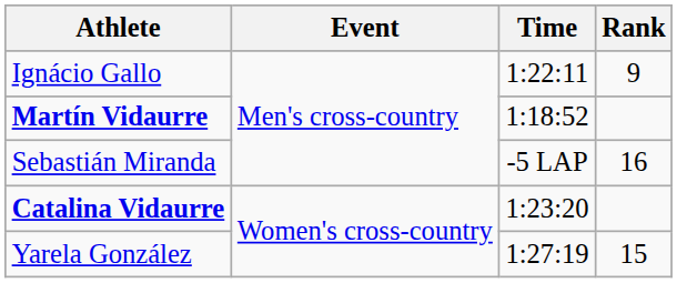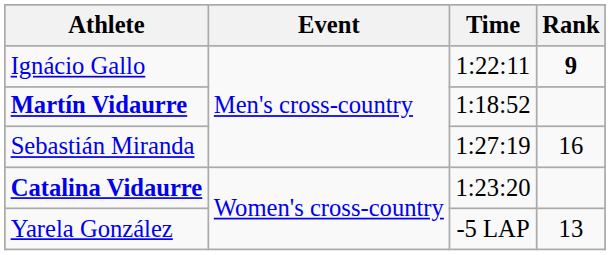Ignácio Gallo | Rank: normal -> bold
Sebastián Miranda | Time: -5 LAP -> 1:27:19
Yarela González | Time: 1:27:19 -> -5 LAP
Yarela González | Rank: 15 -> 13
